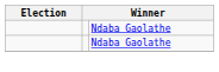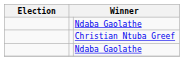+ row: Christian Ntuba Greef
